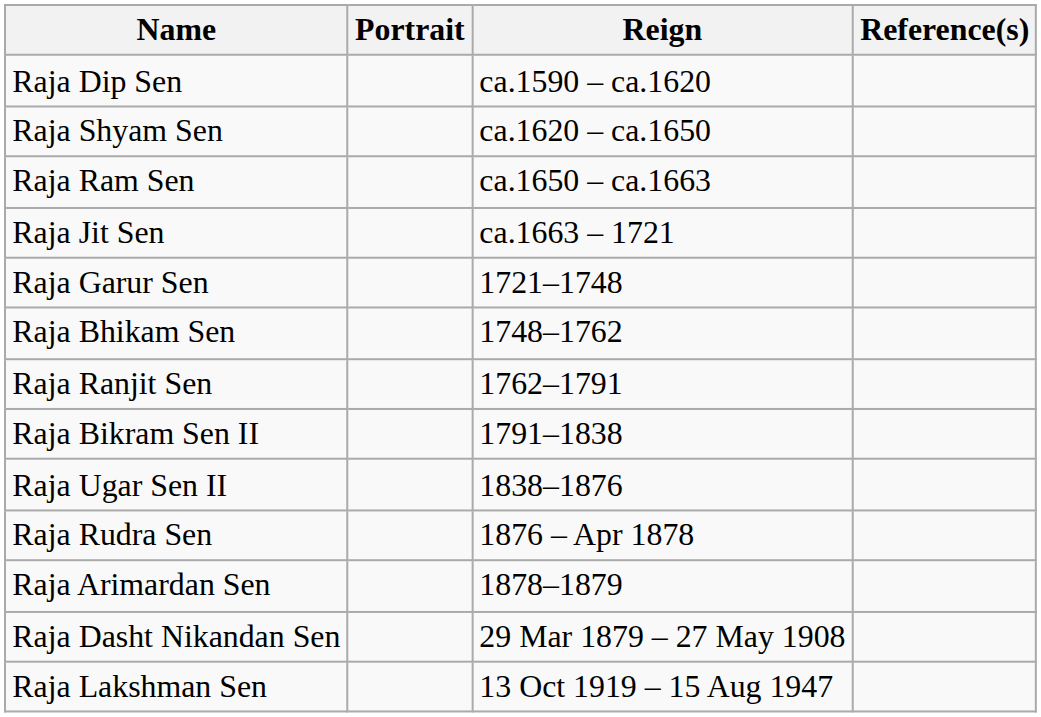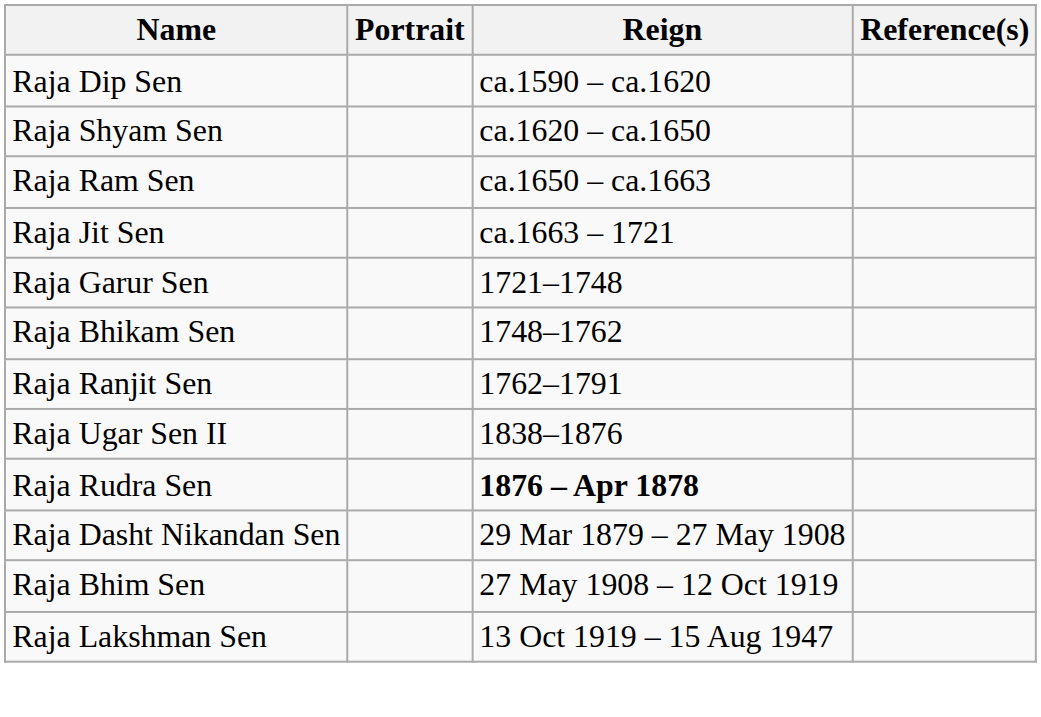- row: Raja Bikram Sen II | 1791–1838
Raja Rudra Sen | Reign: normal -> bold
- row: Raja Arimardan Sen | 1878–1879
+ row: Raja Bhim Sen | 27 May 1908 – 12 Oct 1919
